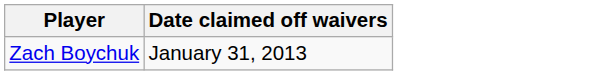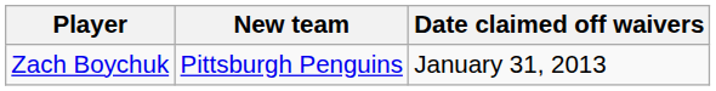+ column: New team | Pittsburgh Penguins
